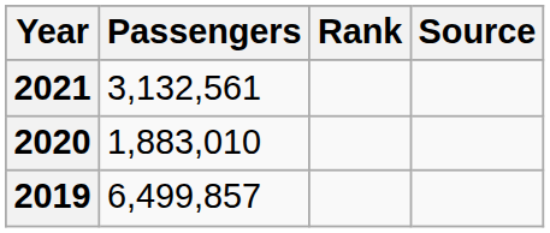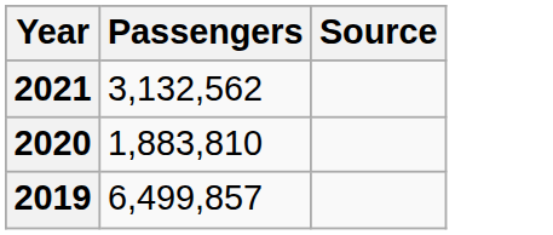- column: Rank
2021 | Passengers: 3,132,561 -> 3,132,562
2020 | Passengers: 1,883,010 -> 1,883,810
